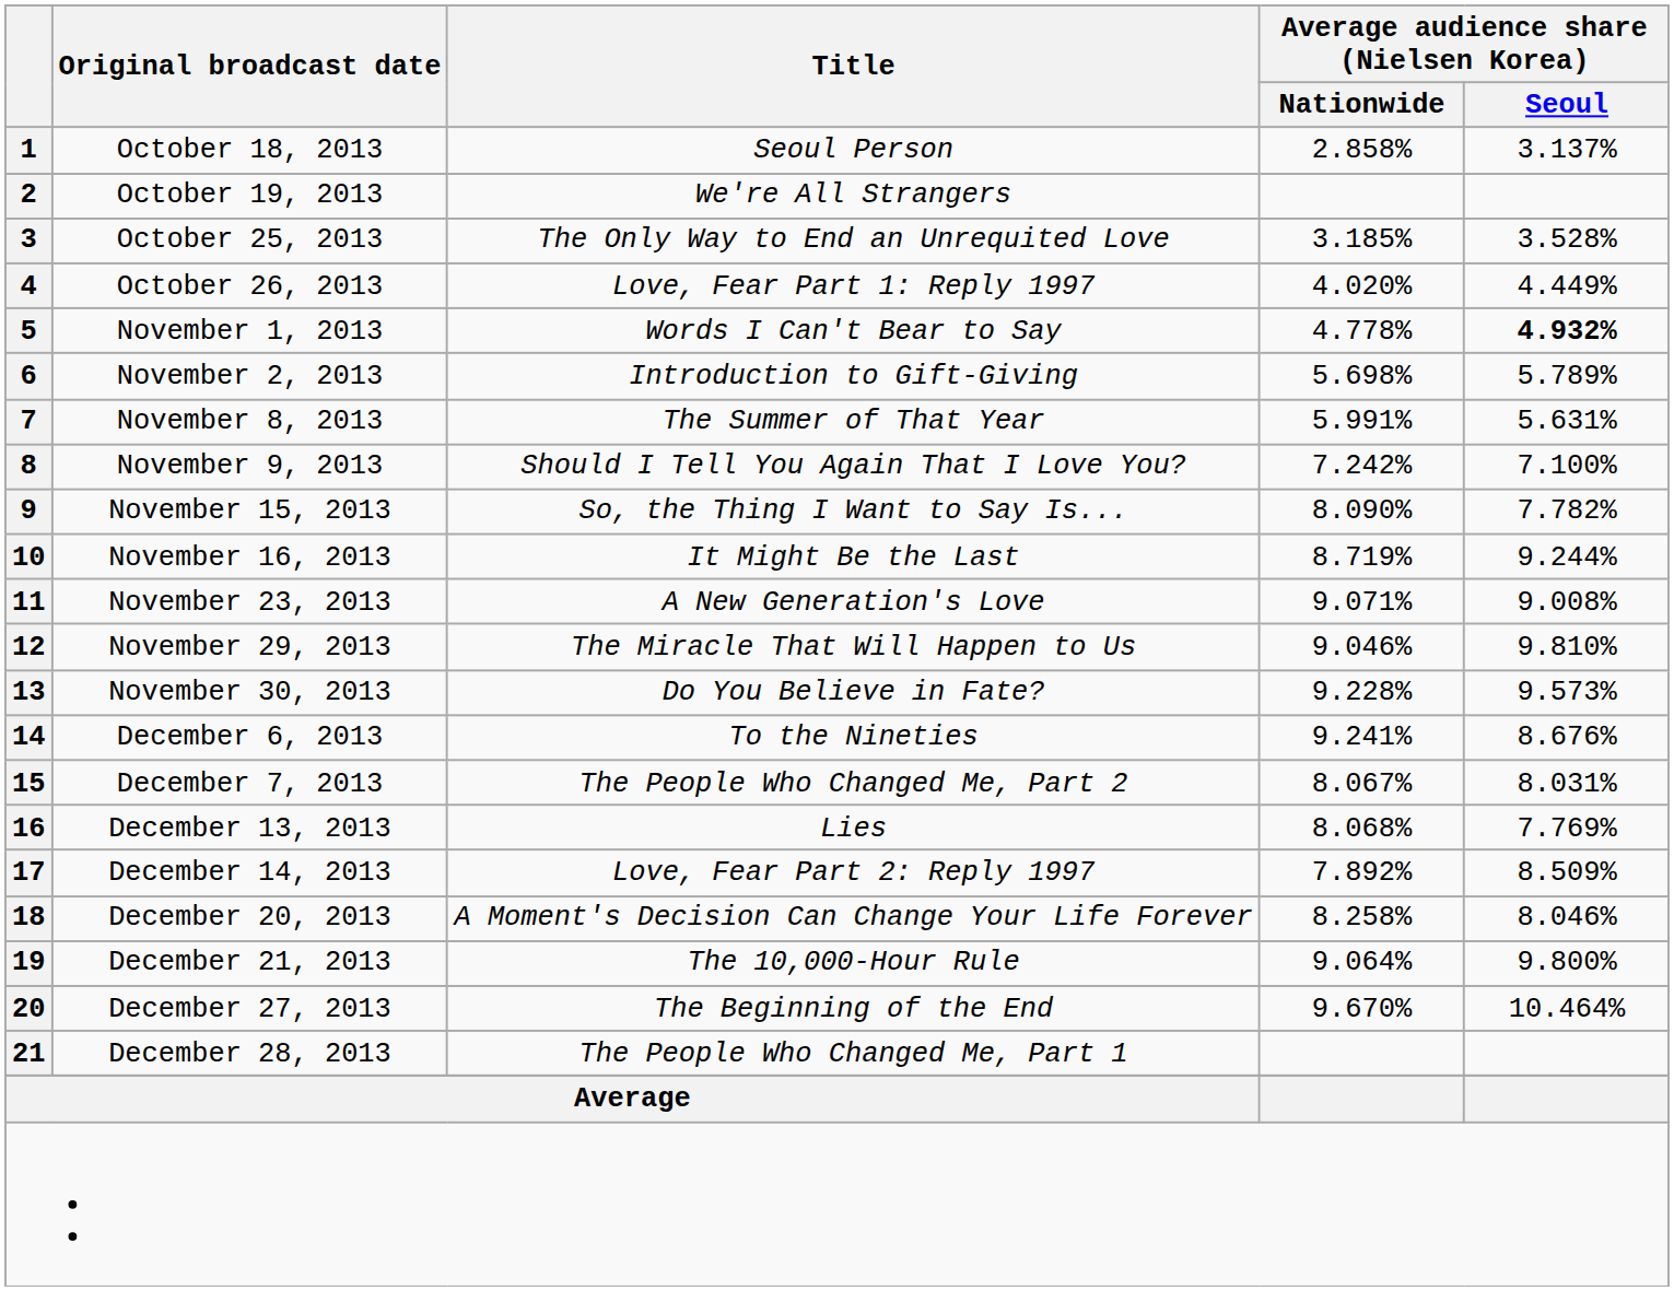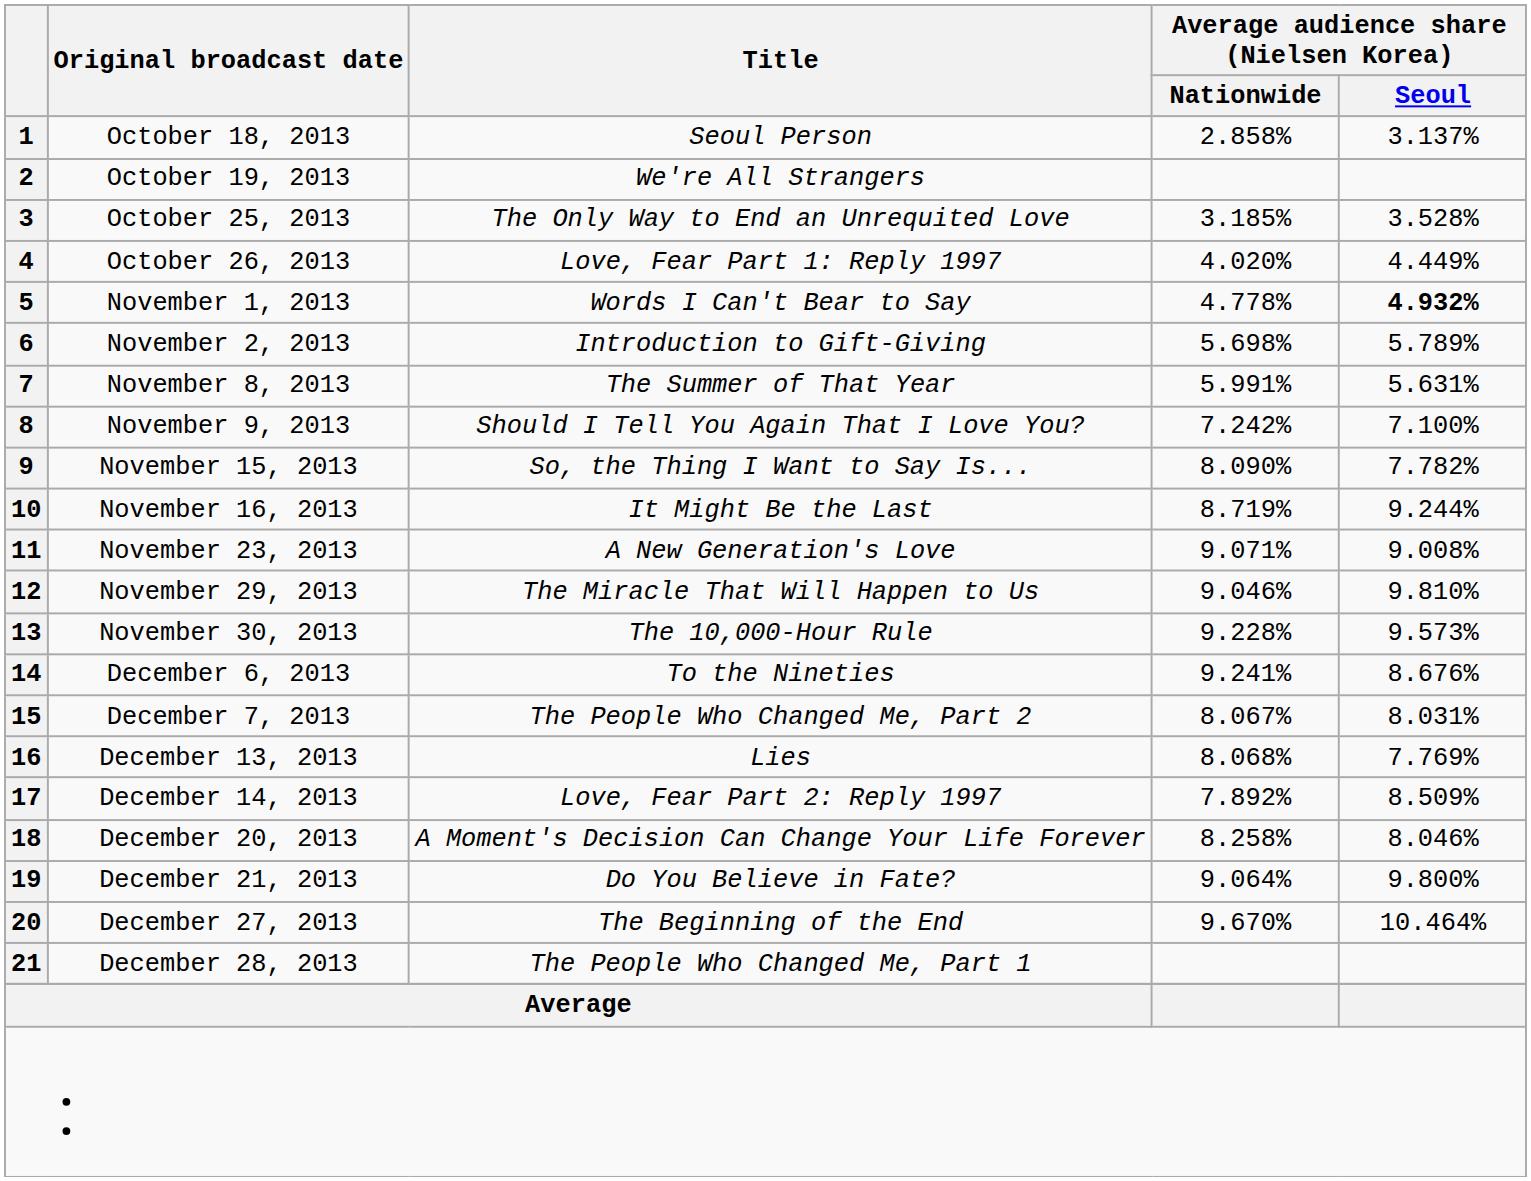13 | Title: Do You Believe in Fate? -> The 10,000-Hour Rule
19 | Title: The 10,000-Hour Rule -> Do You Believe in Fate?
